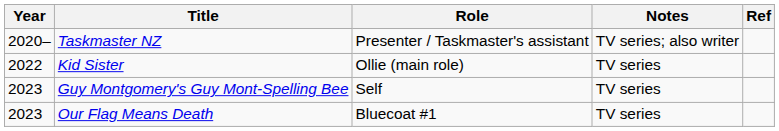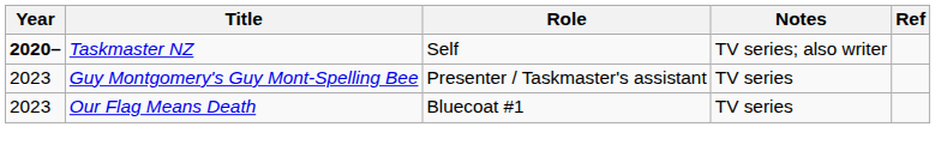Taskmaster NZ | Year: normal -> bold
Taskmaster NZ | Role: Presenter / Taskmaster's assistant -> Self
- row: 2022 | Kid Sister | Ollie (main role) | TV series
Guy Montgomery's Guy Mont-Spelling Bee | Role: Self -> Presenter / Taskmaster's assistant
